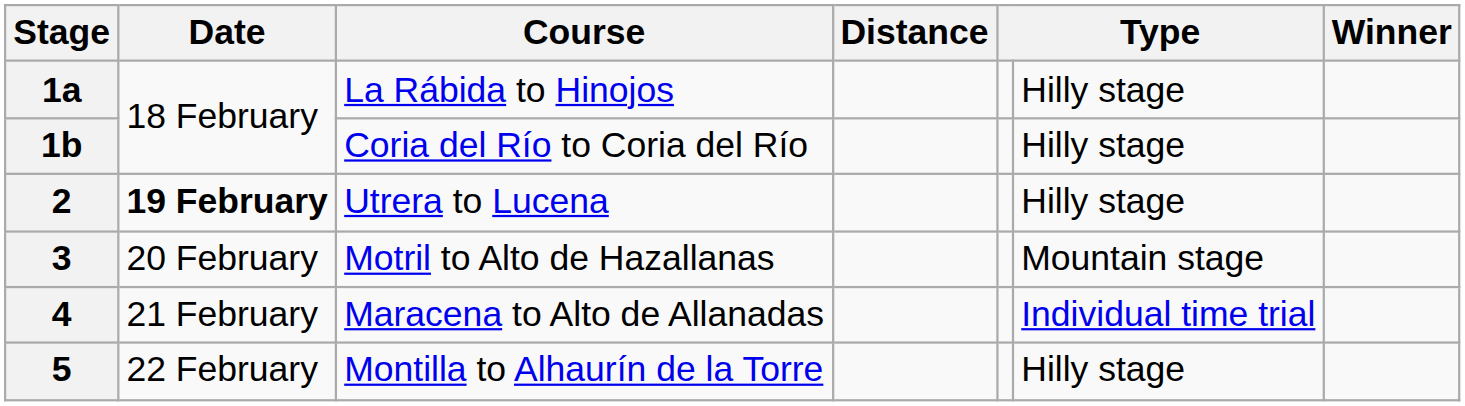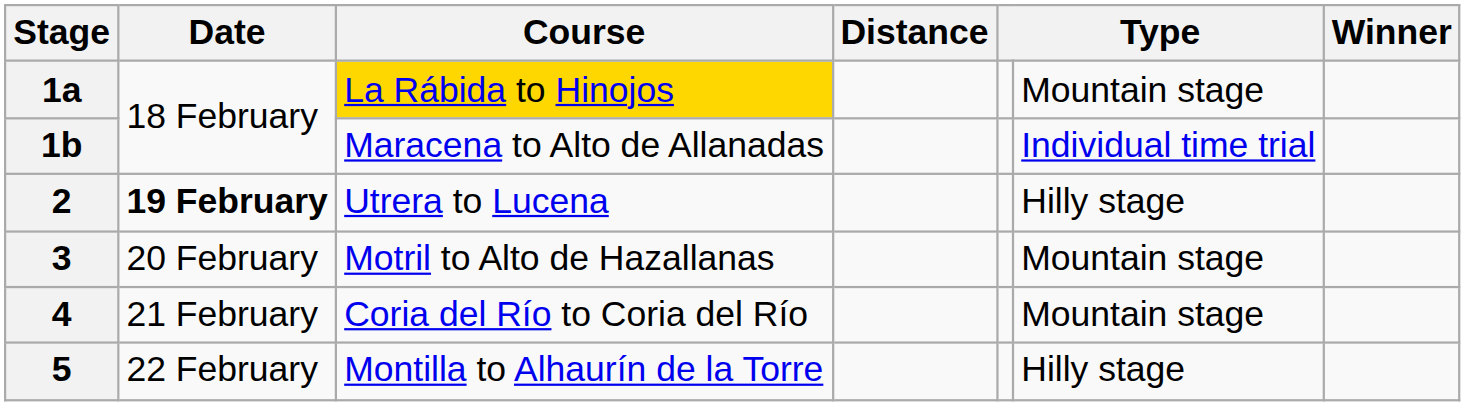1a | Course: no background -> gold background
1a | column 6: Hilly stage -> Mountain stage
1b | Course: Coria del Río to Coria del Río -> Maracena to Alto de Allanadas
1b | column 6: Hilly stage -> Individual time trial
4 | Course: Maracena to Alto de Allanadas -> Coria del Río to Coria del Río
4 | column 6: Individual time trial -> Mountain stage
